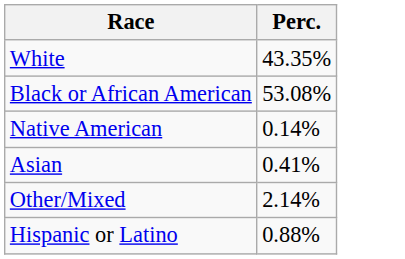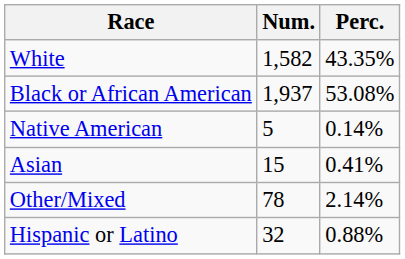+ column: Num. | 1,582 | 1,937 | 5 | 15 | 78 | 32
